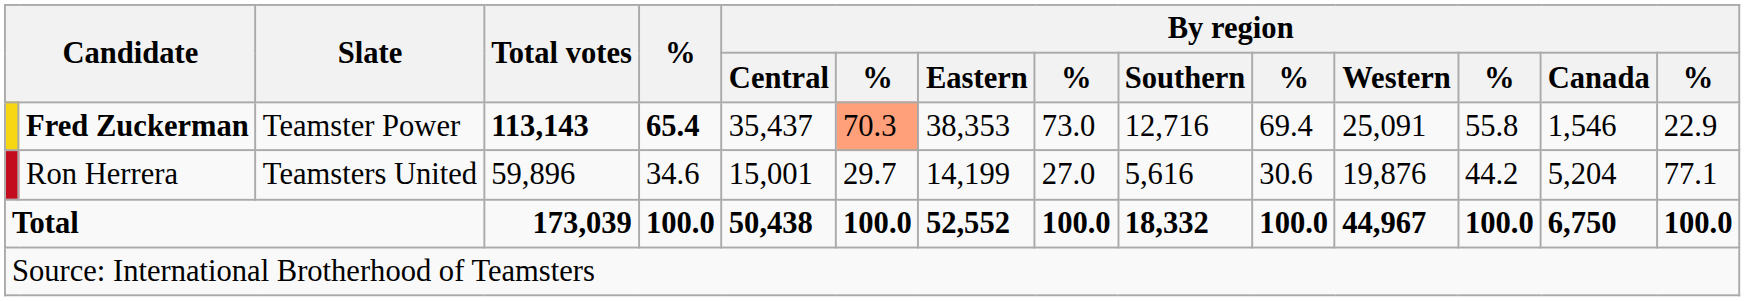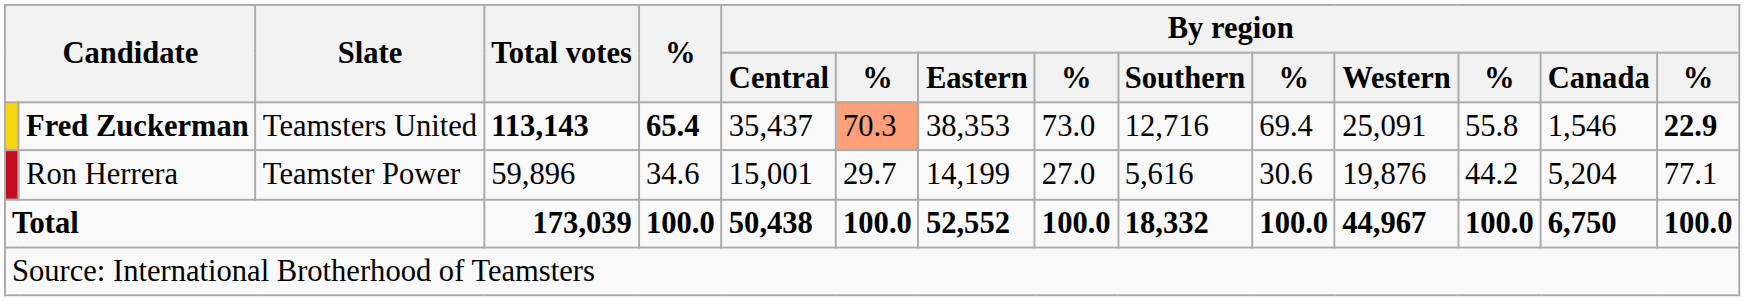Fred Zuckerman | Slate: Teamster Power -> Teamsters United
Fred Zuckerman | column 15: normal -> bold
Ron Herrera | Slate: Teamsters United -> Teamster Power
